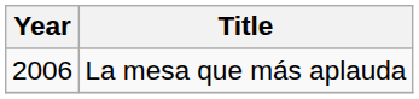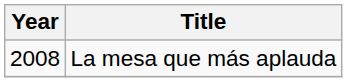La mesa que más aplauda | Year: 2006 -> 2008
